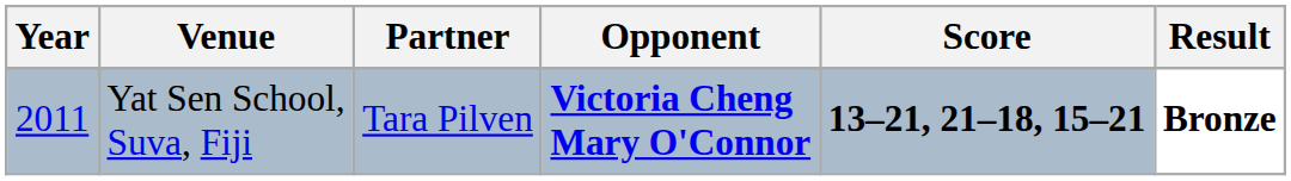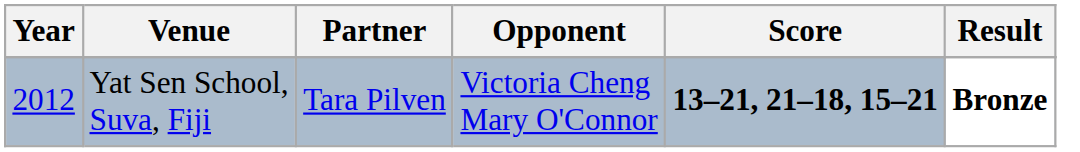Yat Sen School, Suva, Fiji | Year: 2011 -> 2012
Yat Sen School, Suva, Fiji | Opponent: bold -> normal
